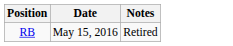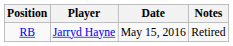+ column: Player | Jarryd Hayne
